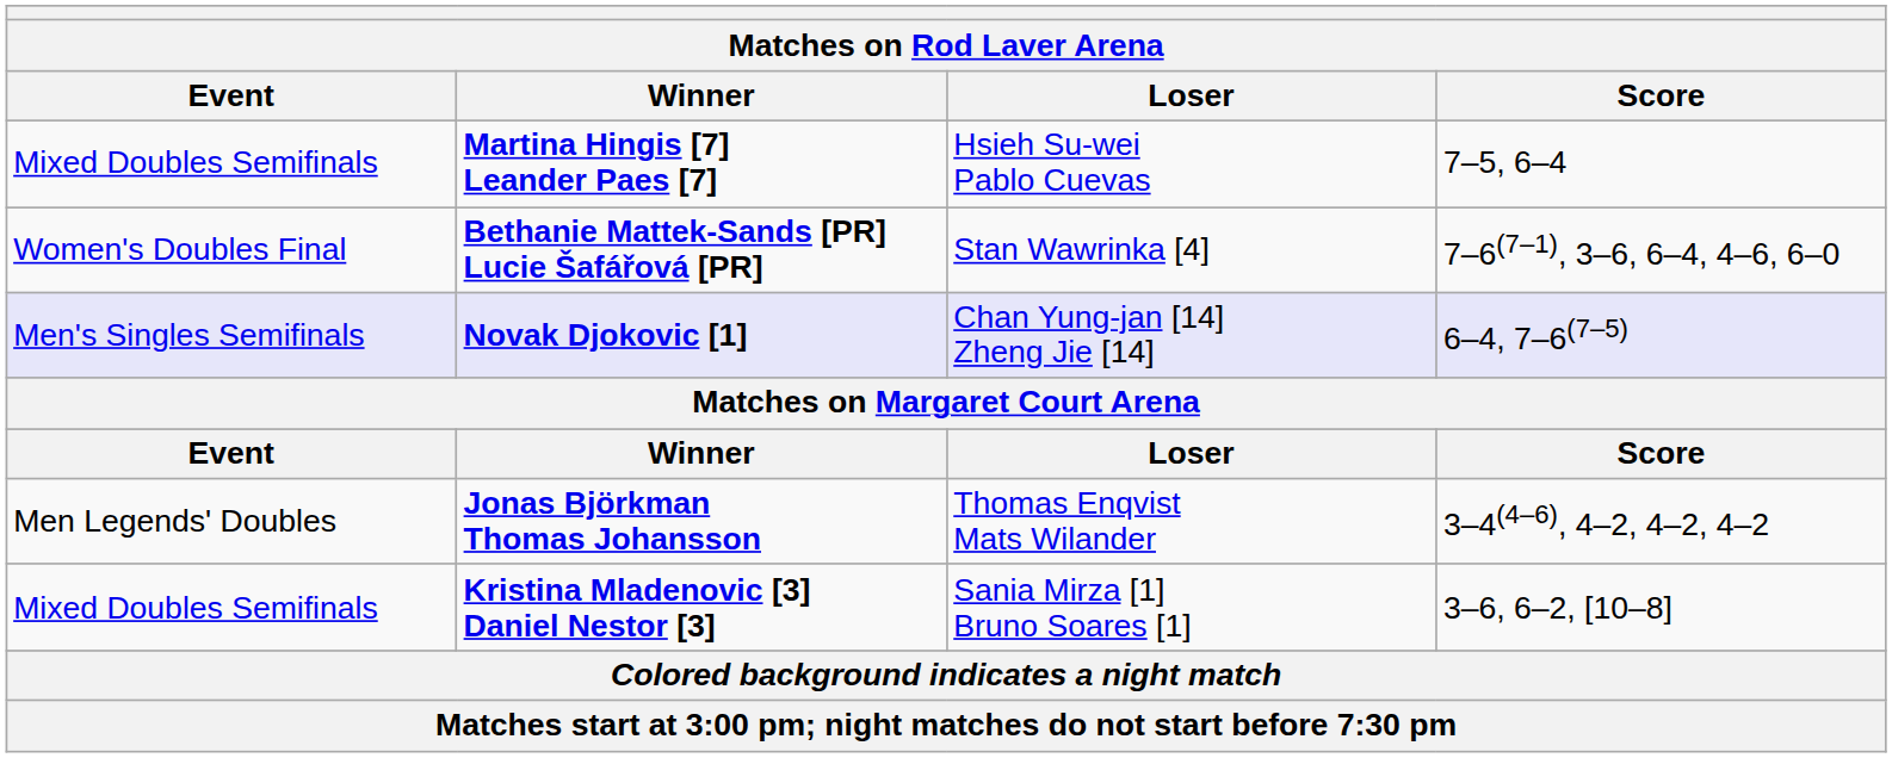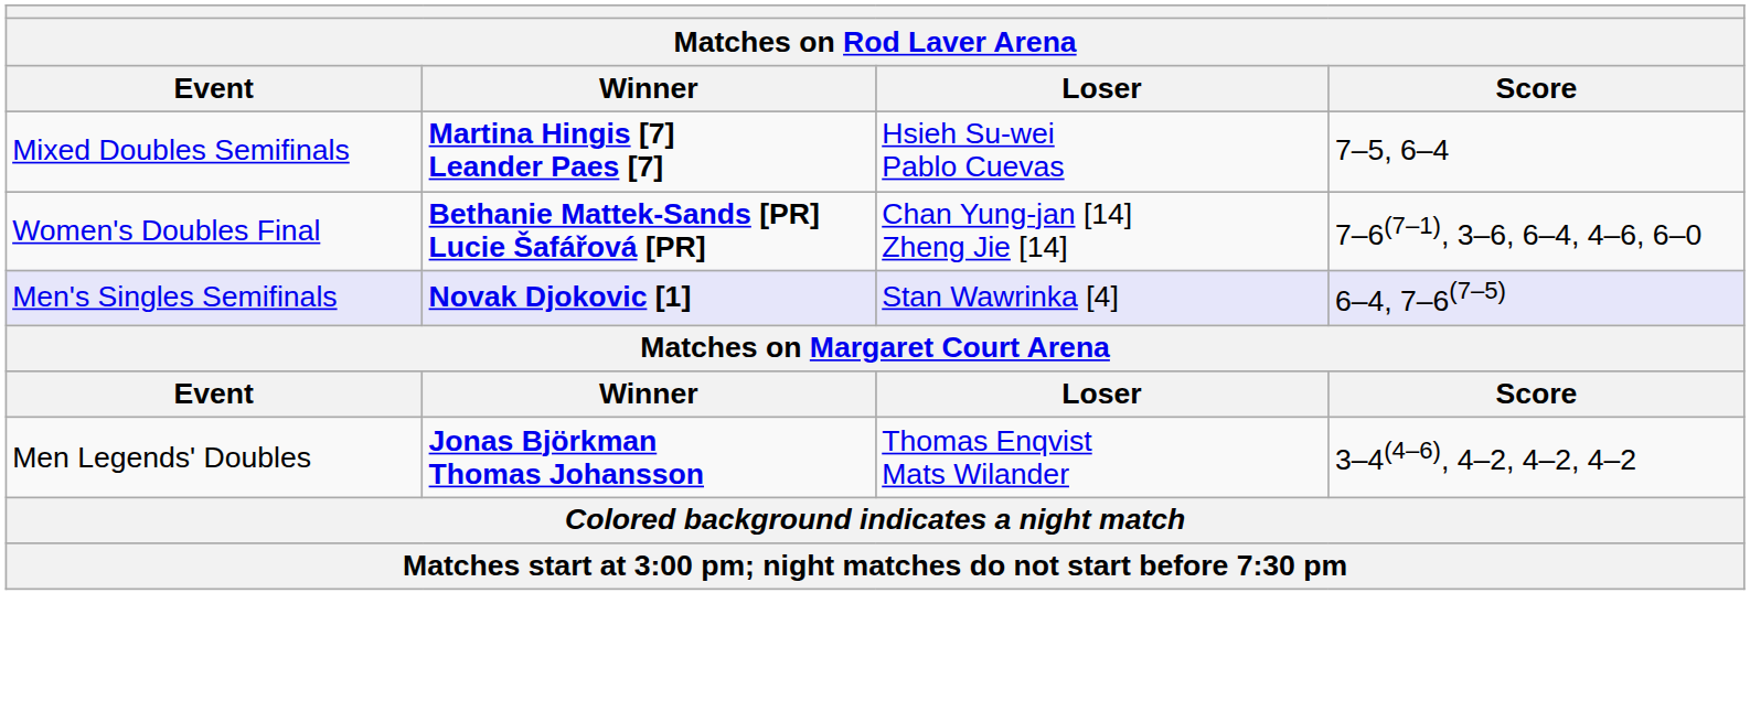Bethanie Mattek-Sands [PR] Lucie Šafářová [PR] | Loser: Stan Wawrinka [4] -> Chan Yung-jan [14] Zheng Jie [14]
Novak Djokovic [1] | Loser: Chan Yung-jan [14] Zheng Jie [14] -> Stan Wawrinka [4]
- row: Mixed Doubles Semifinals | Kristina Mladenovic [3] Daniel Nestor [3] | Sania Mirza [1] Bruno Soares [1] | 3–6, 6–2, [10–8]
